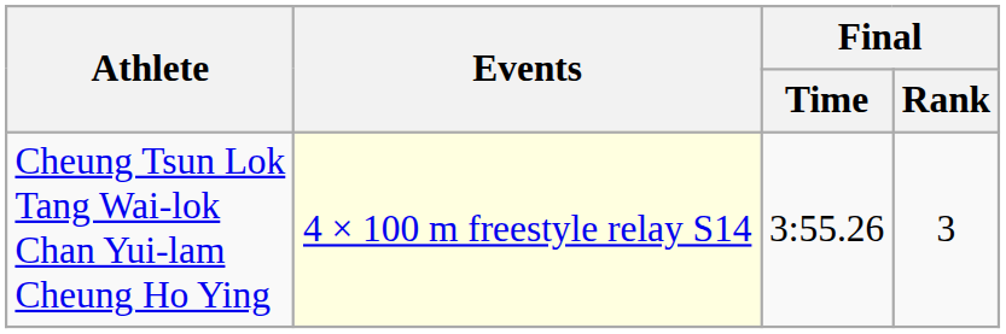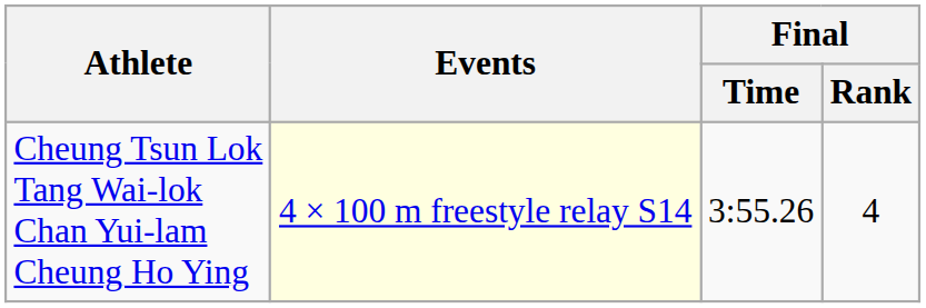Cheung Tsun Lok Tang Wai-lok Chan Yui-lam Cheung Ho Ying | Final / Rank: 3 -> 4
